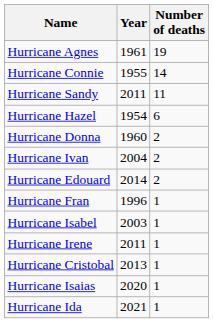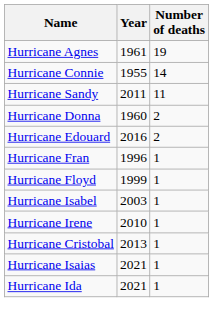- row: Hurricane Hazel | 1954 | 6
- row: Hurricane Ivan | 2004 | 2
Hurricane Edouard | Year: 2014 -> 2016
+ row: Hurricane Floyd | 1999 | 1
Hurricane Irene | Year: 2011 -> 2010
Hurricane Isaias | Year: 2020 -> 2021
